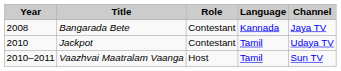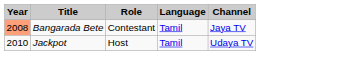Bangarada Bete | Year: no background -> lightsalmon background
Bangarada Bete | Language: Kannada -> Tamil
Jackpot | Role: Contestant -> Host
- row: 2010–2011 | Vaazhvai Maatralam Vaanga | Host | Tamil | Sun TV
